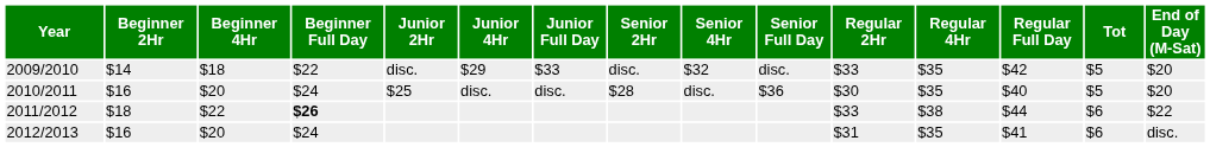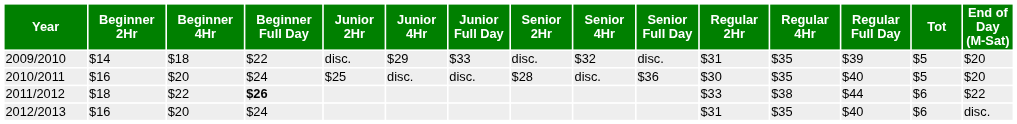2009/2010 | Regular 2Hr: $33 -> $31
2009/2010 | Regular Full Day: $42 -> $39
2012/2013 | Regular Full Day: $41 -> $40
